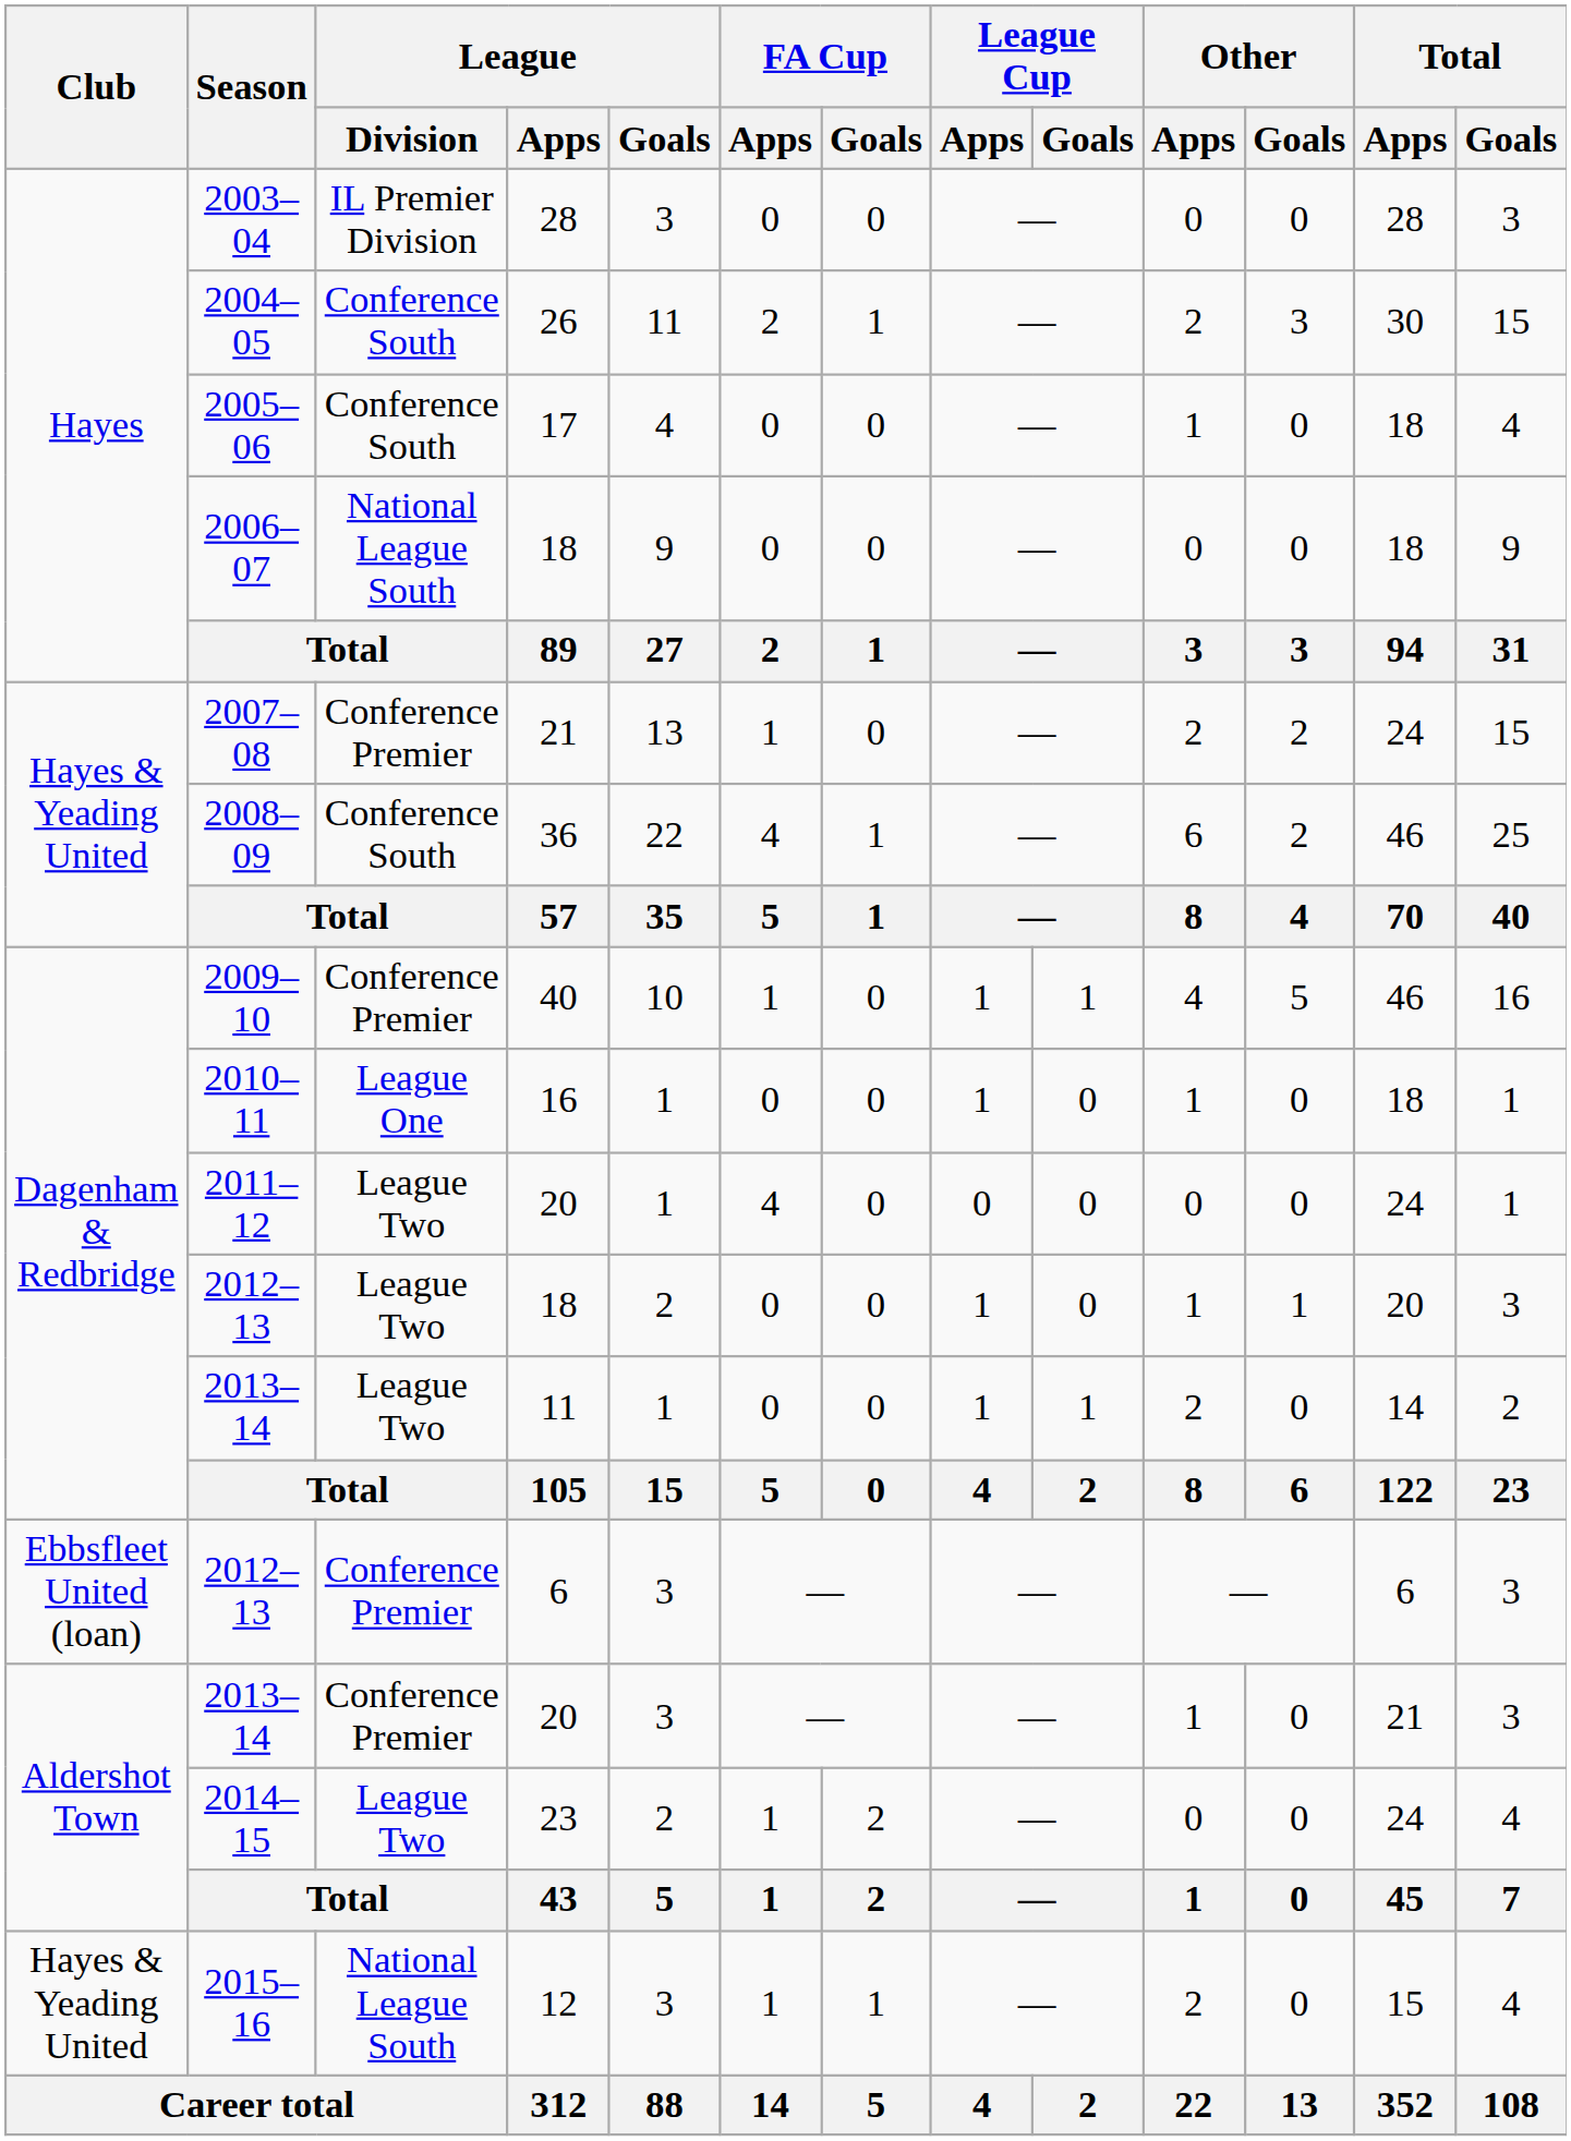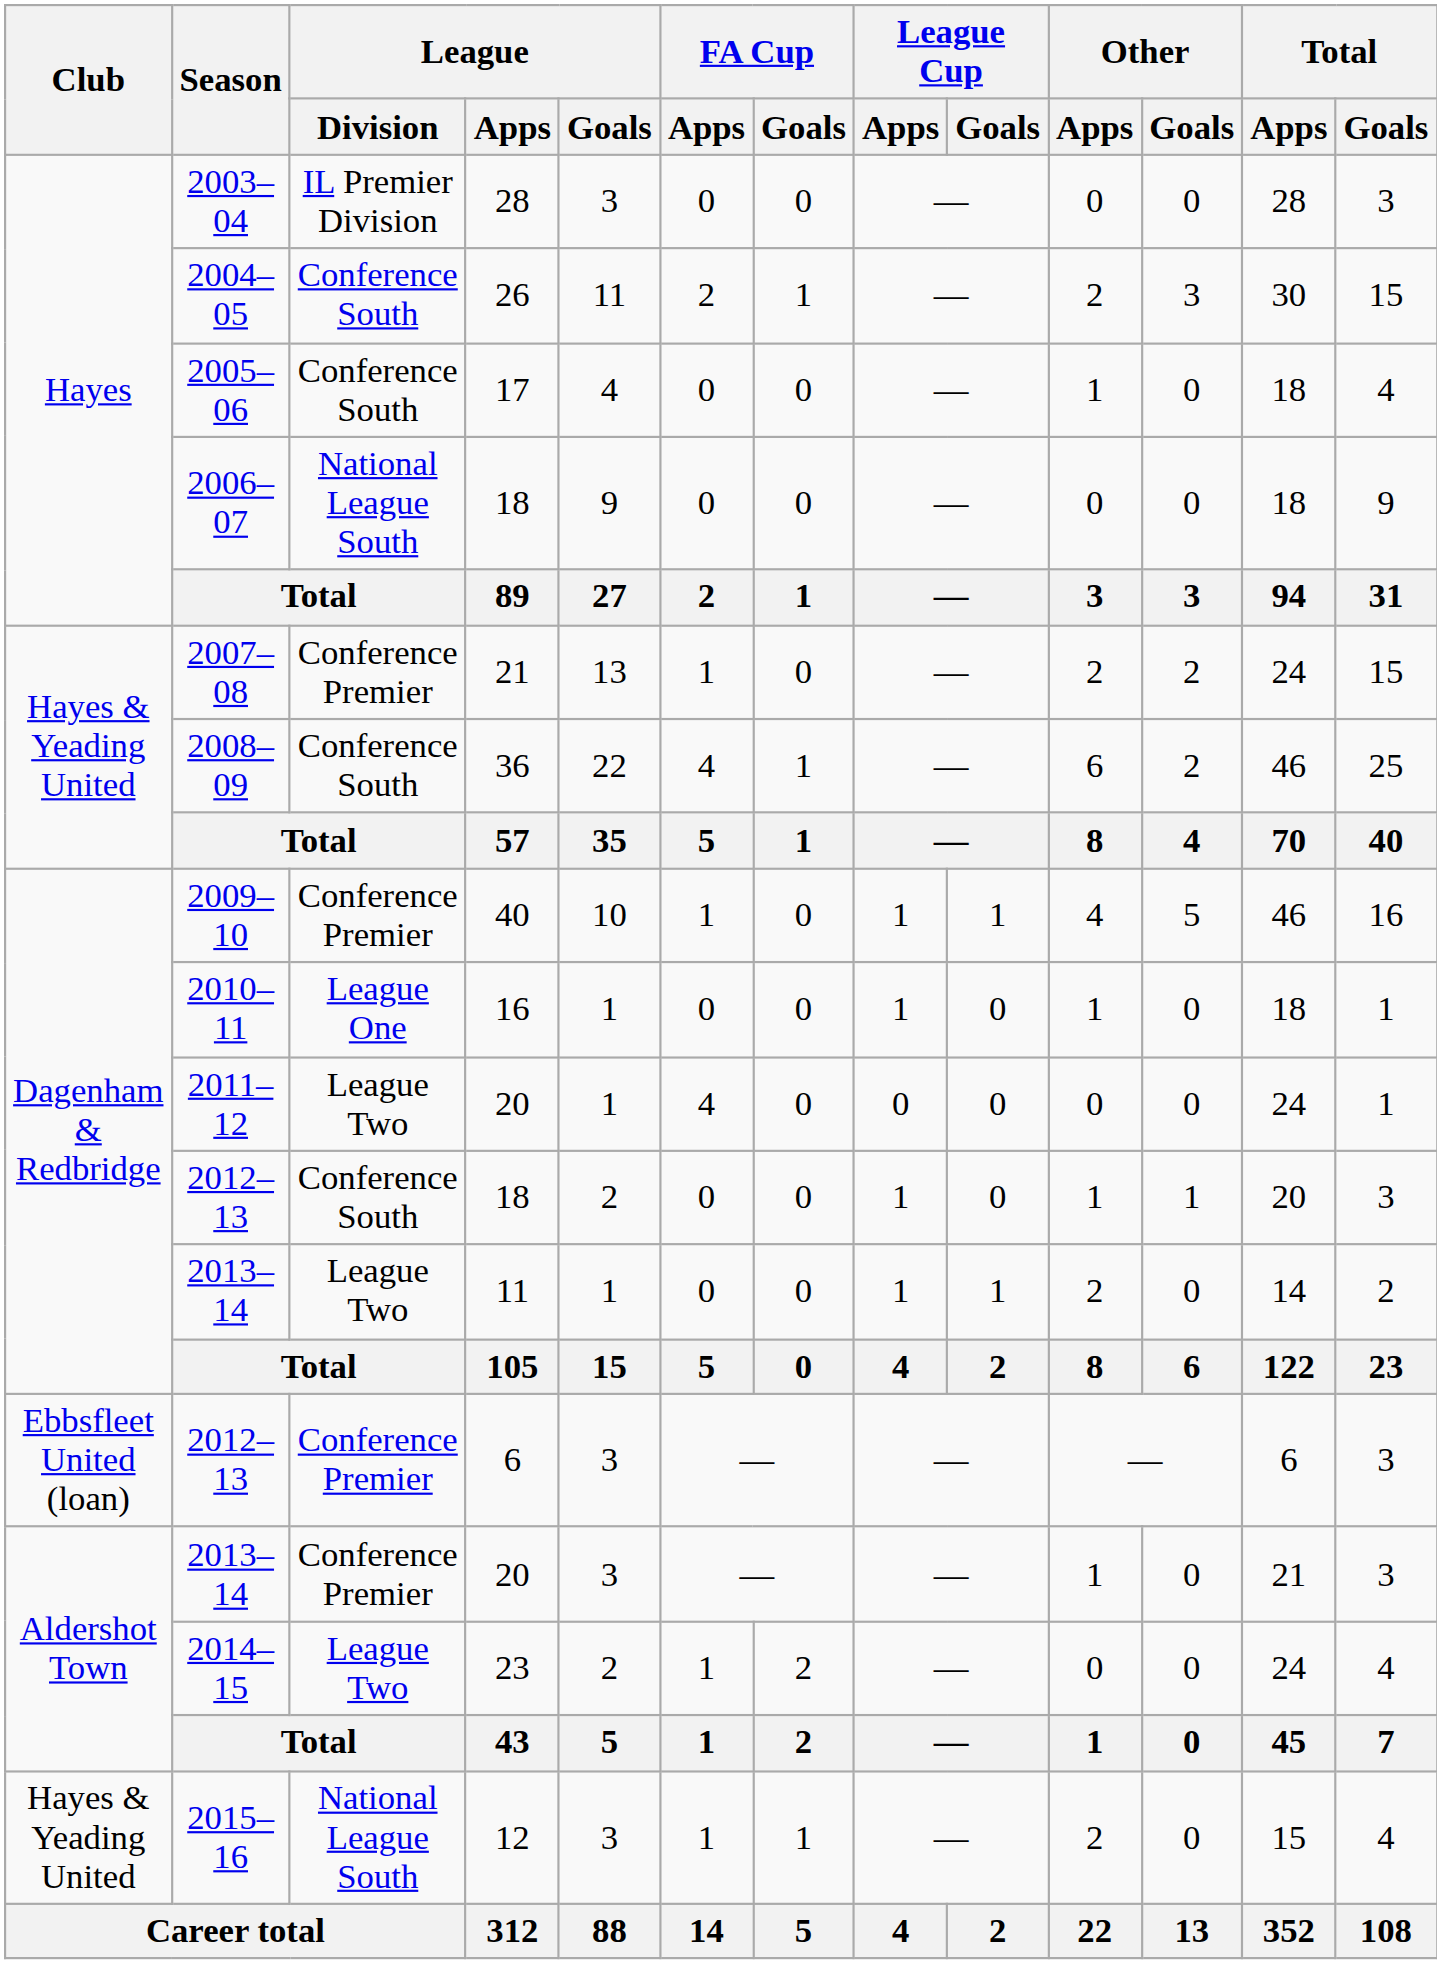2012–13 / 18 | League / Division: League Two -> Conference South
